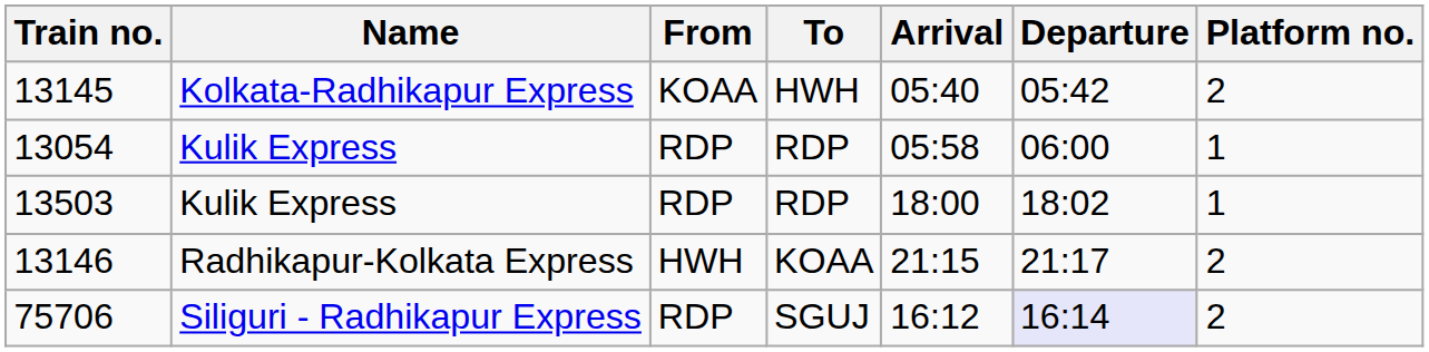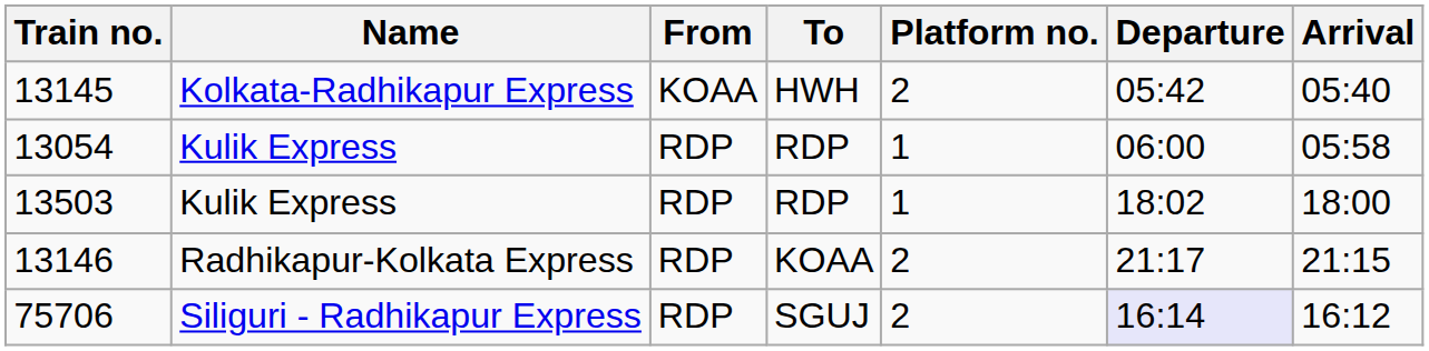columns swapped: Arrival <-> Platform no.
13146 | From: HWH -> RDP
